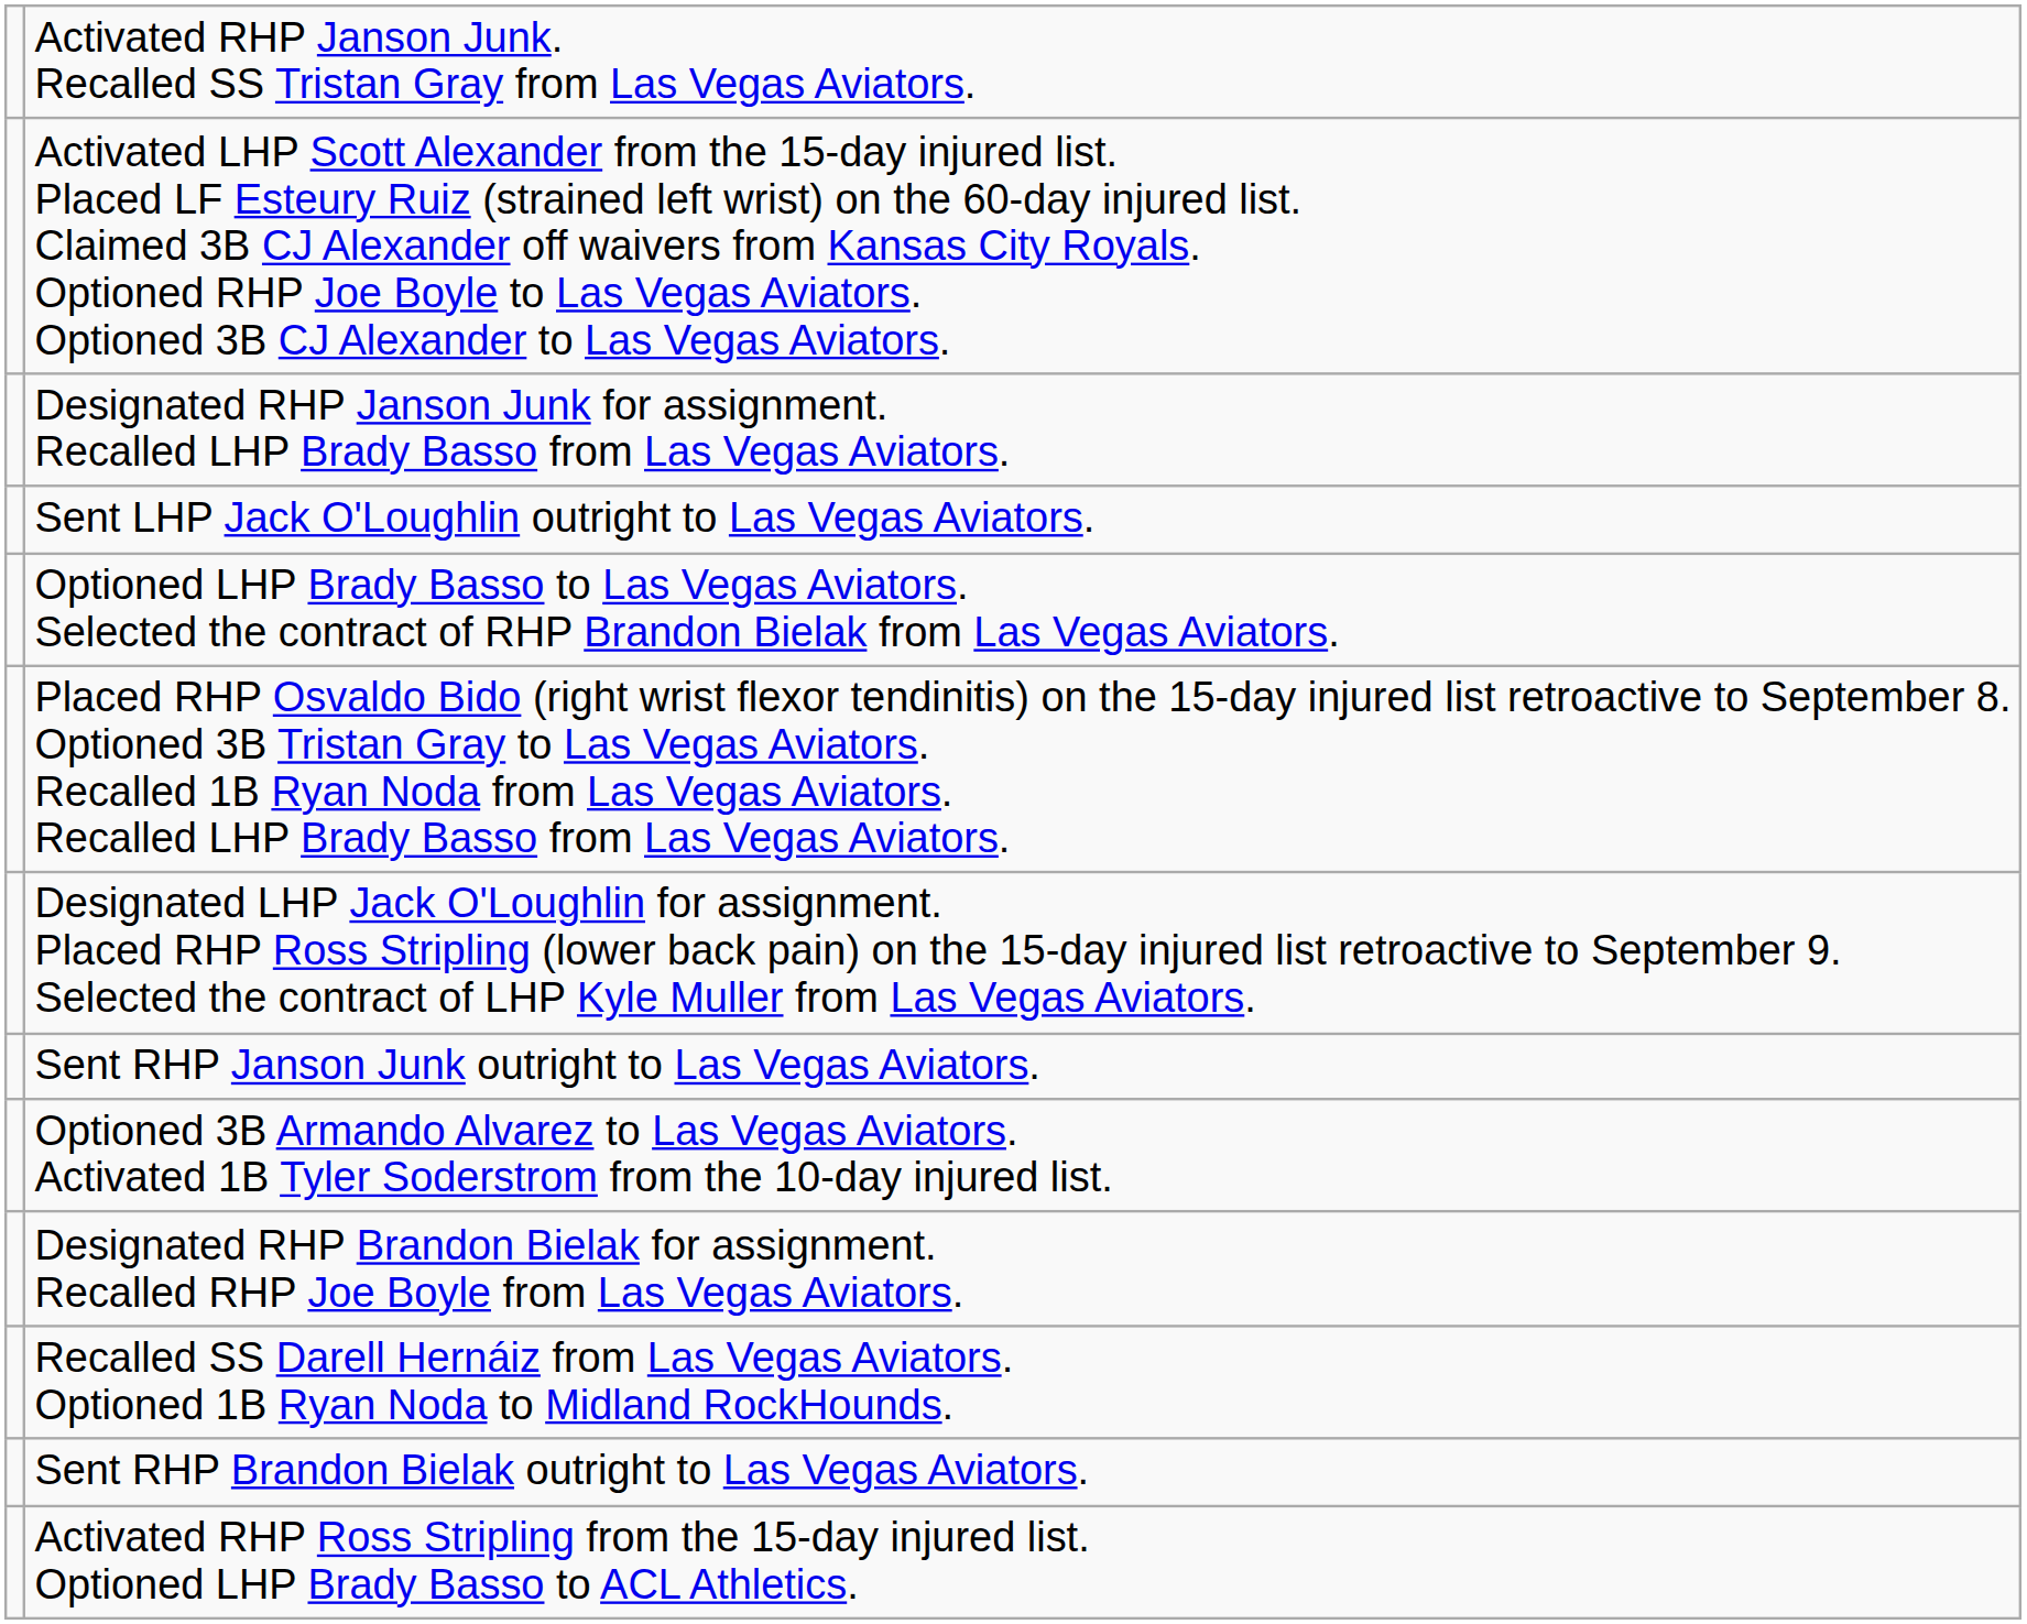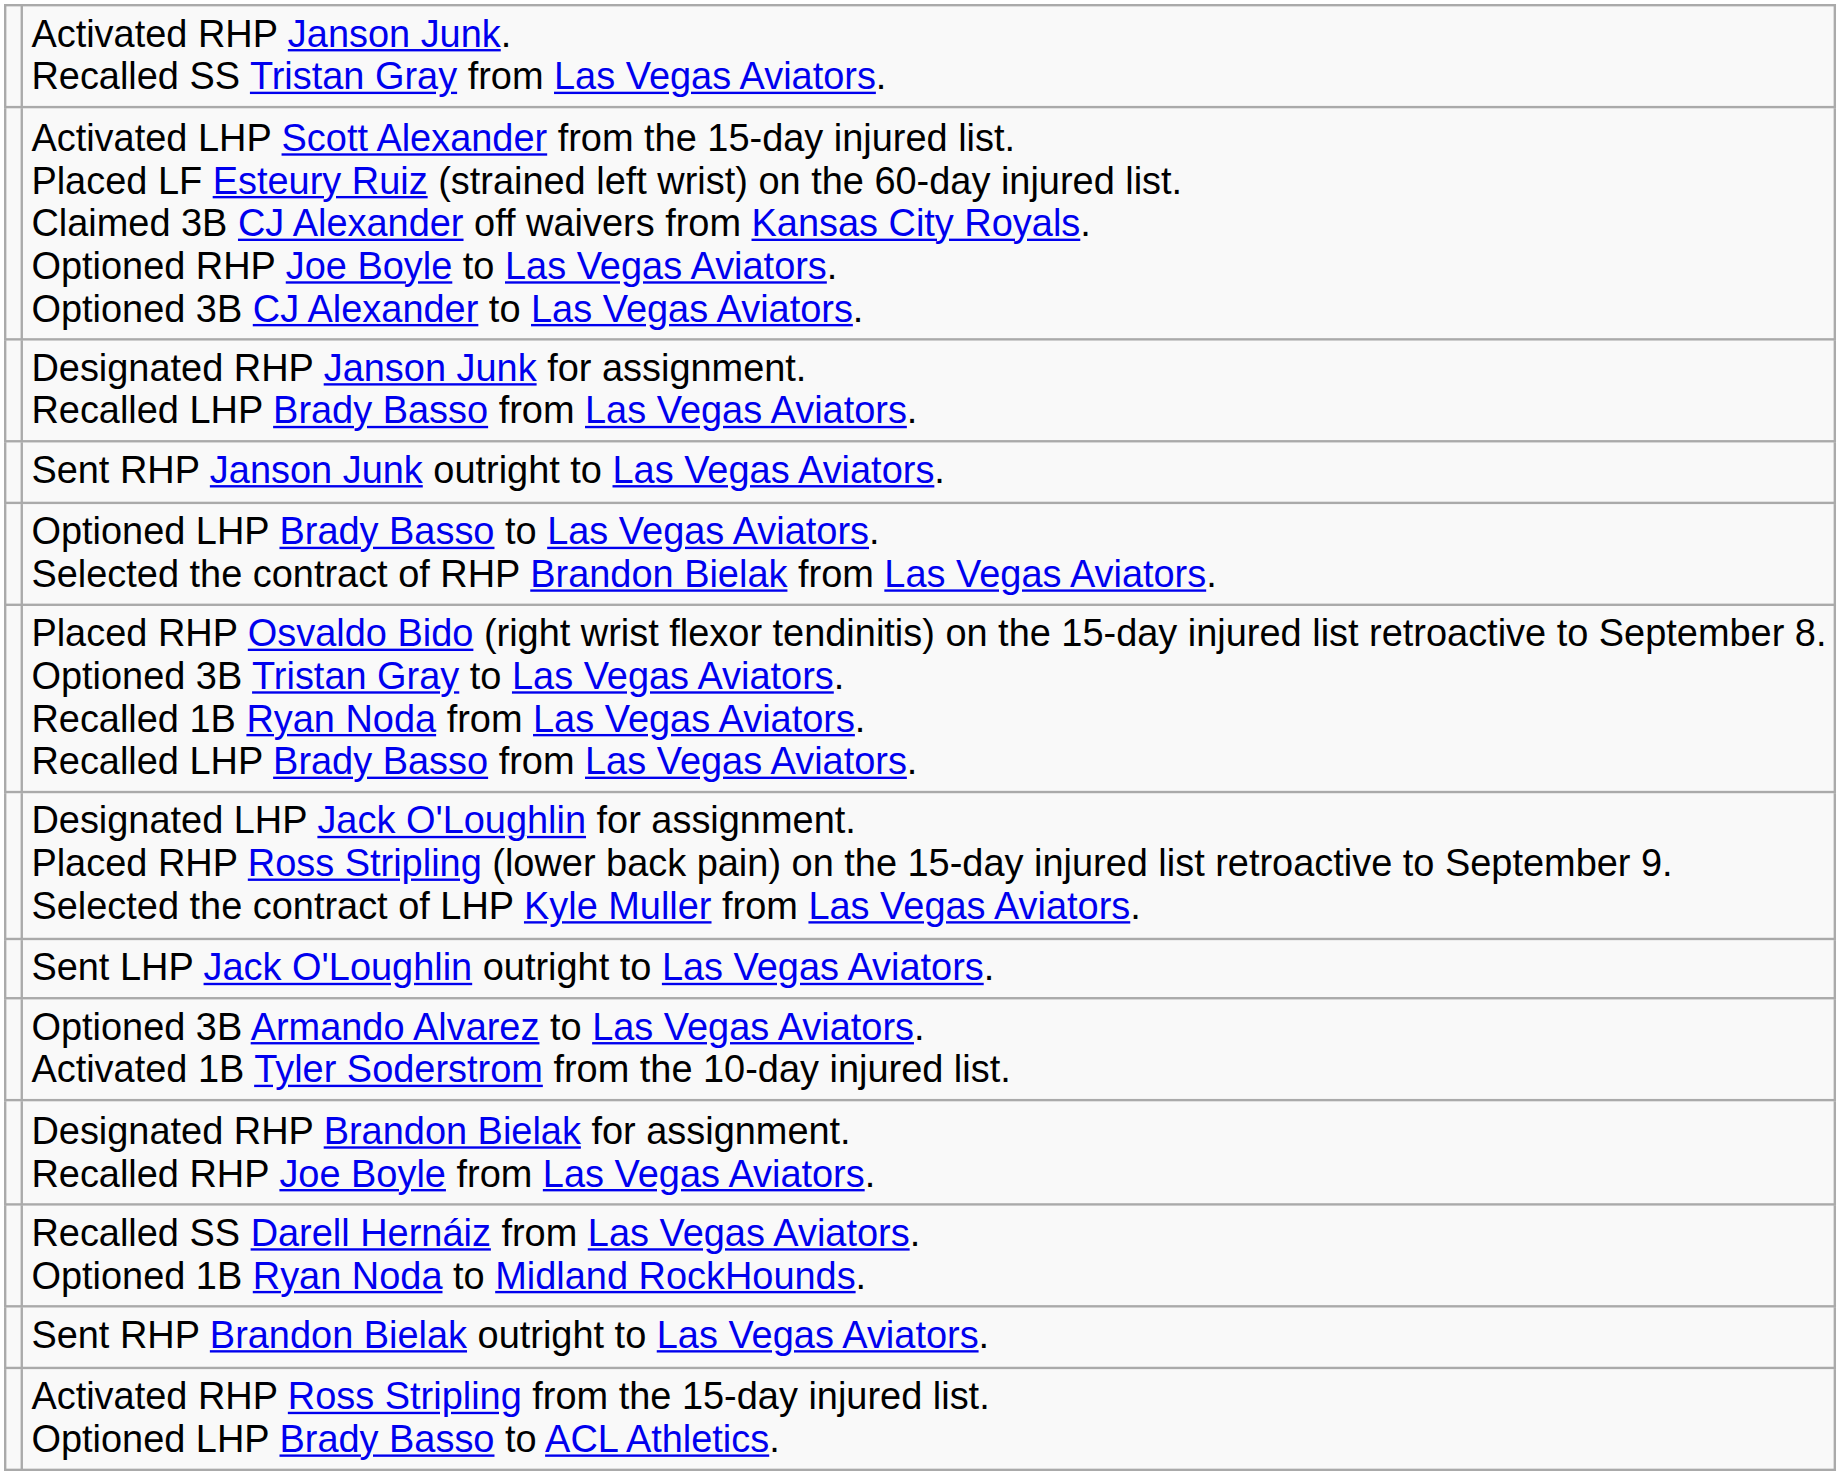rows swapped: Sent RHP Janson Junk outright to Las Vegas Aviators. <-> Sent LHP Jack O'Loughlin outright to Las Vegas Aviators.
